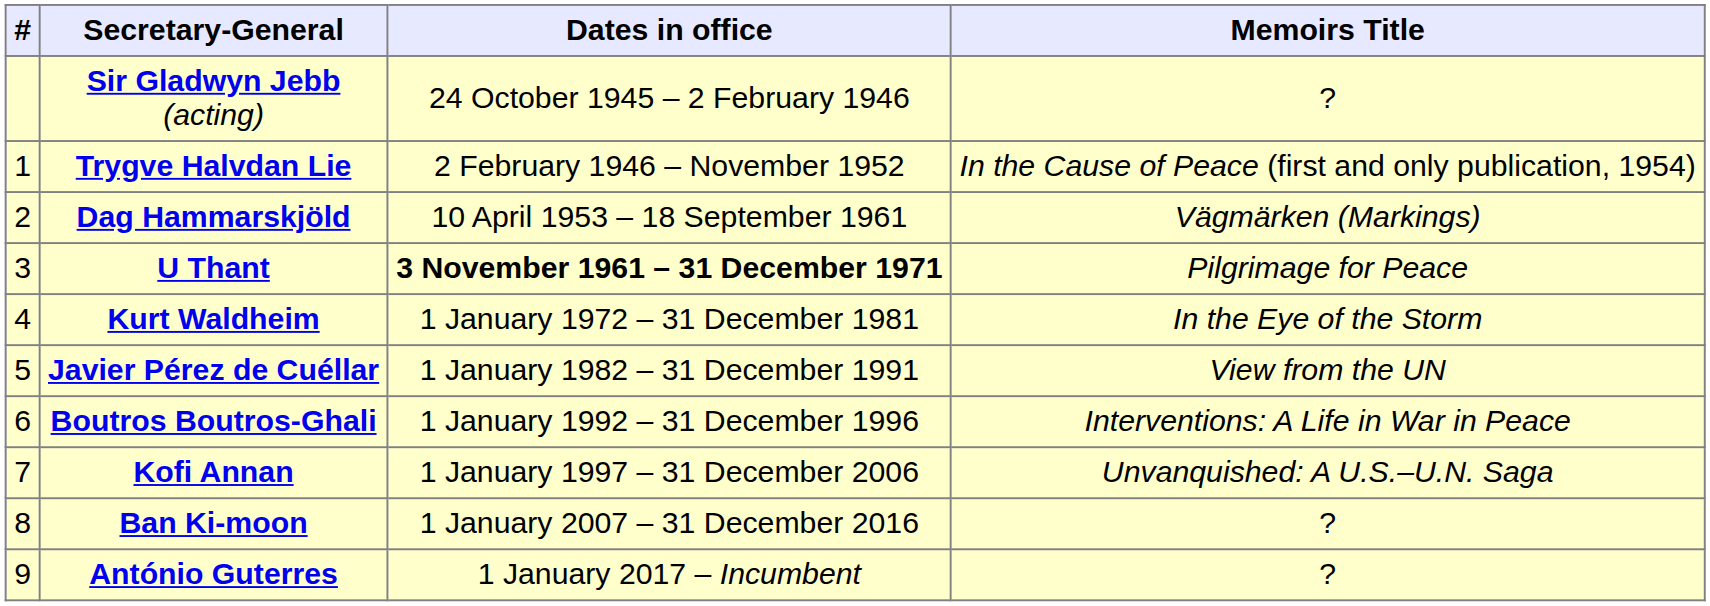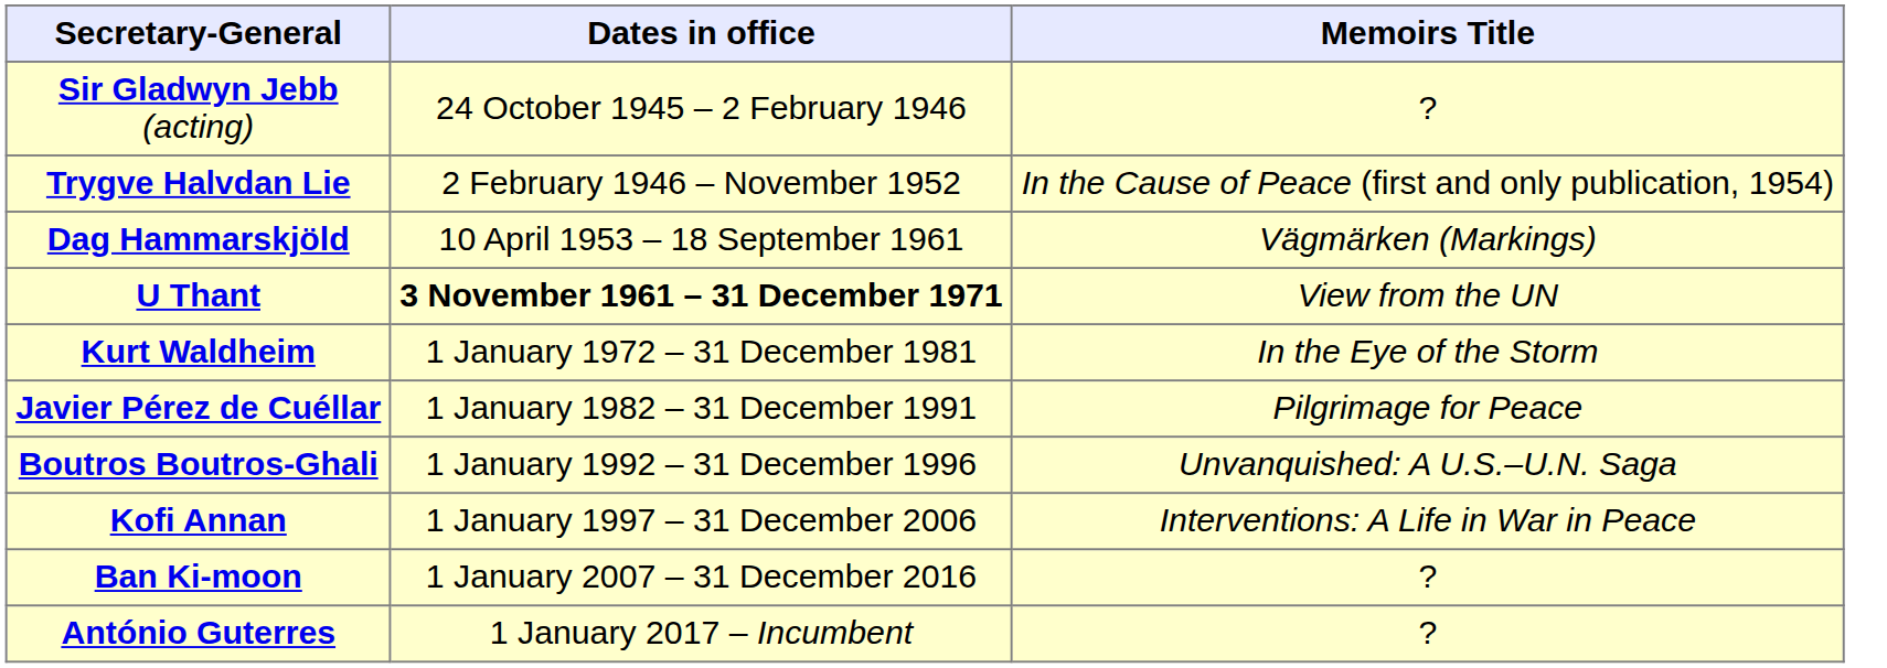- column: # | 1 | 2 | 3 | 4 | 5 | 6 | 7 | 8 | 9
U Thant | Memoirs Title: Pilgrimage for Peace -> View from the UN
Javier Pérez de Cuéllar | Memoirs Title: View from the UN -> Pilgrimage for Peace
Boutros Boutros-Ghali | Memoirs Title: Interventions: A Life in War in Peace -> Unvanquished: A U.S.–U.N. Saga
Kofi Annan | Memoirs Title: Unvanquished: A U.S.–U.N. Saga -> Interventions: A Life in War in Peace
